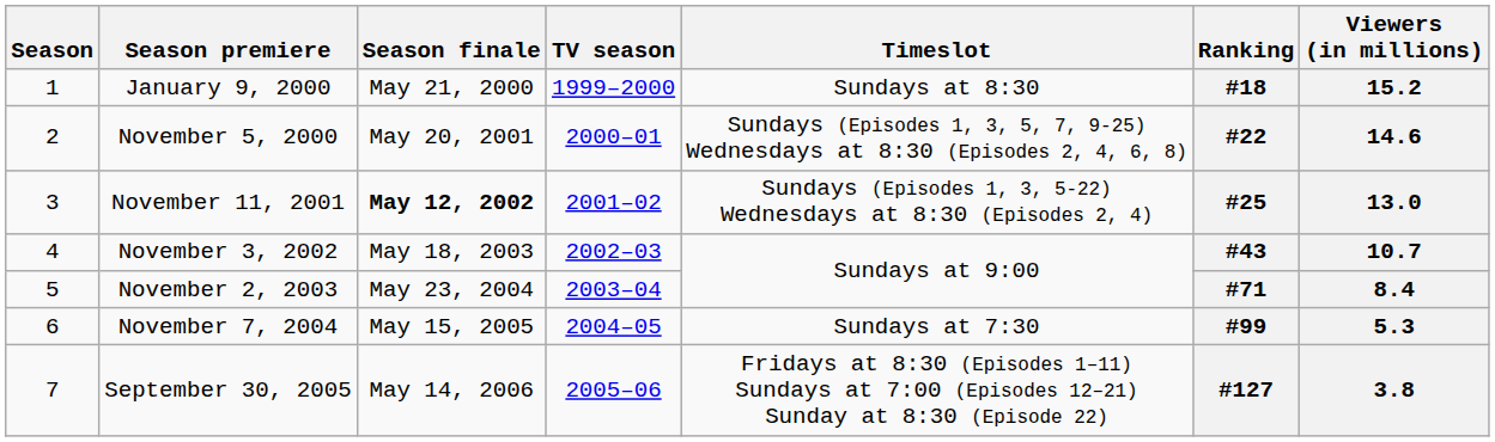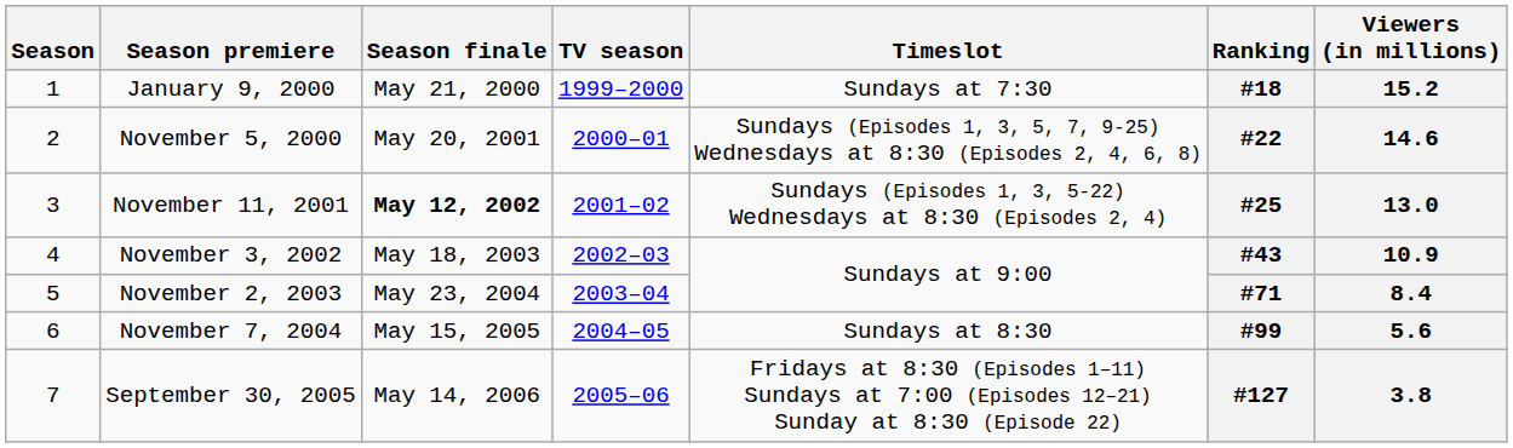January 9, 2000 | Timeslot: Sundays at 8:30 -> Sundays at 7:30
November 3, 2002 | Viewers (in millions): 10.7 -> 10.9
November 7, 2004 | Timeslot: Sundays at 7:30 -> Sundays at 8:30
November 7, 2004 | Viewers (in millions): 5.3 -> 5.6
